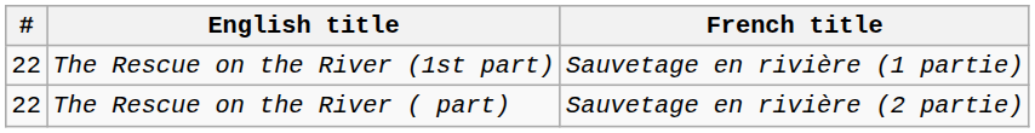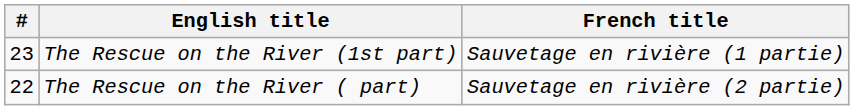The Rescue on the River (1st part) | #: 22 -> 23
